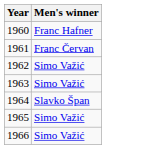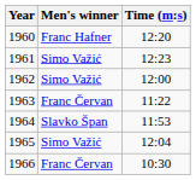+ column: Time (m:s) | 12:20 | 12:23 | 12:00 | 11:22 | 11:53 | 12:04 | 10:30
1961 | Men's winner: Franc Červan -> Simo Važić
1963 | Men's winner: Simo Važić -> Franc Červan
1966 | Men's winner: Simo Važić -> Franc Červan
